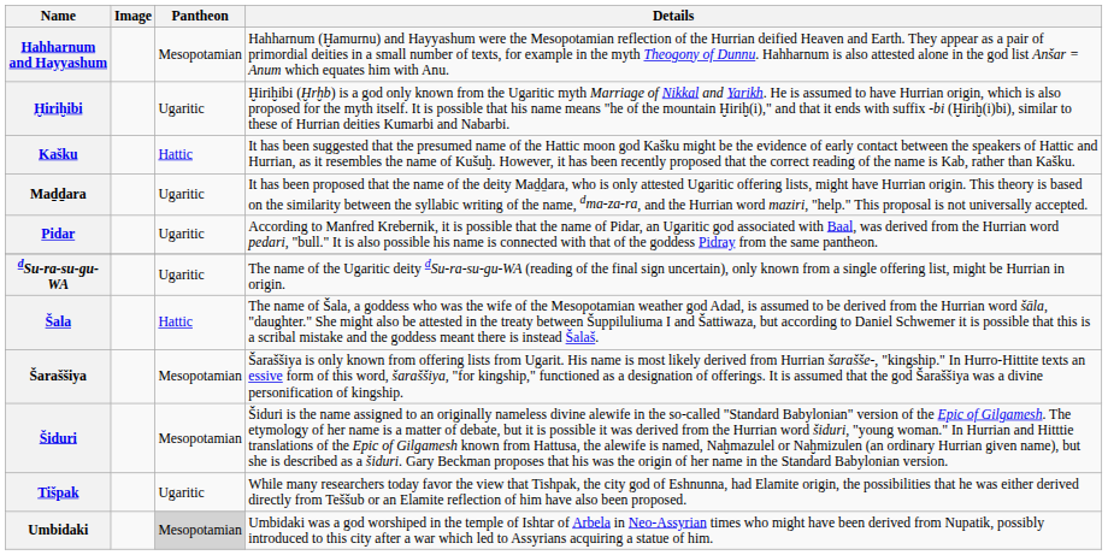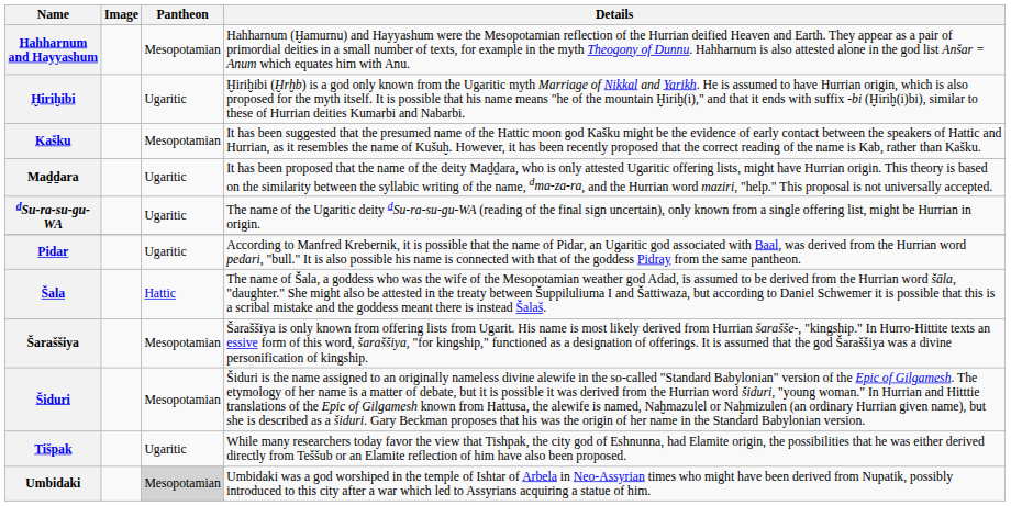Kašku | Pantheon: Hattic -> Mesopotamian
rows swapped: Pidar <-> dSu-ra-su-gu-WA
